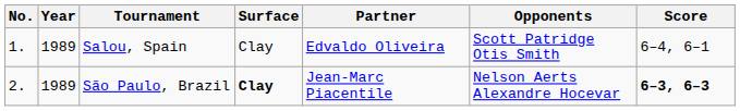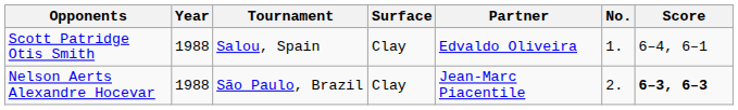columns swapped: No. <-> Opponents
Salou, Spain | Year: 1989 -> 1988
São Paulo, Brazil | Year: 1989 -> 1988
São Paulo, Brazil | Surface: bold -> normal
